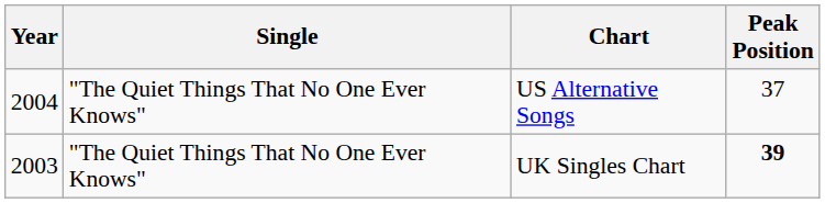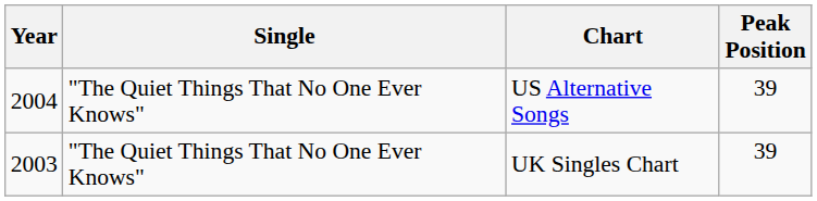US Alternative Songs | Peak Position: 37 -> 39
UK Singles Chart | Peak Position: bold -> normal
